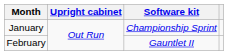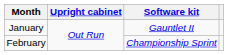January | Software kit: Championship Sprint -> Gauntlet II
February | Software kit: Gauntlet II -> Championship Sprint
